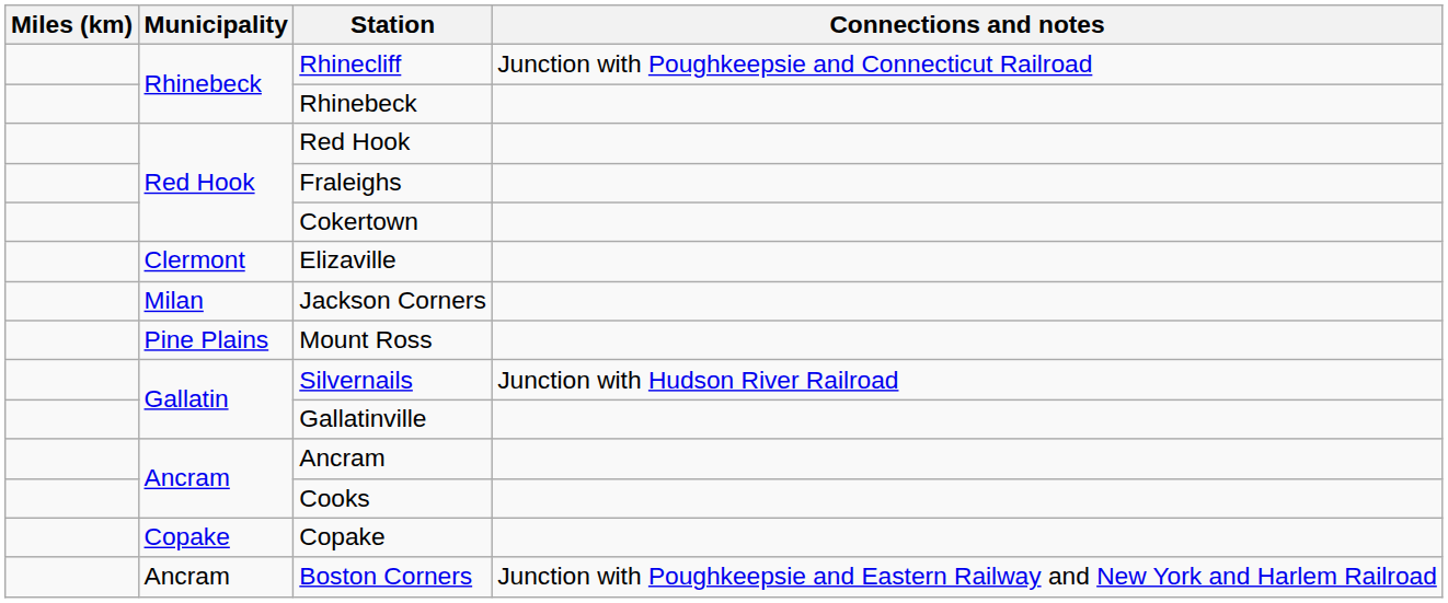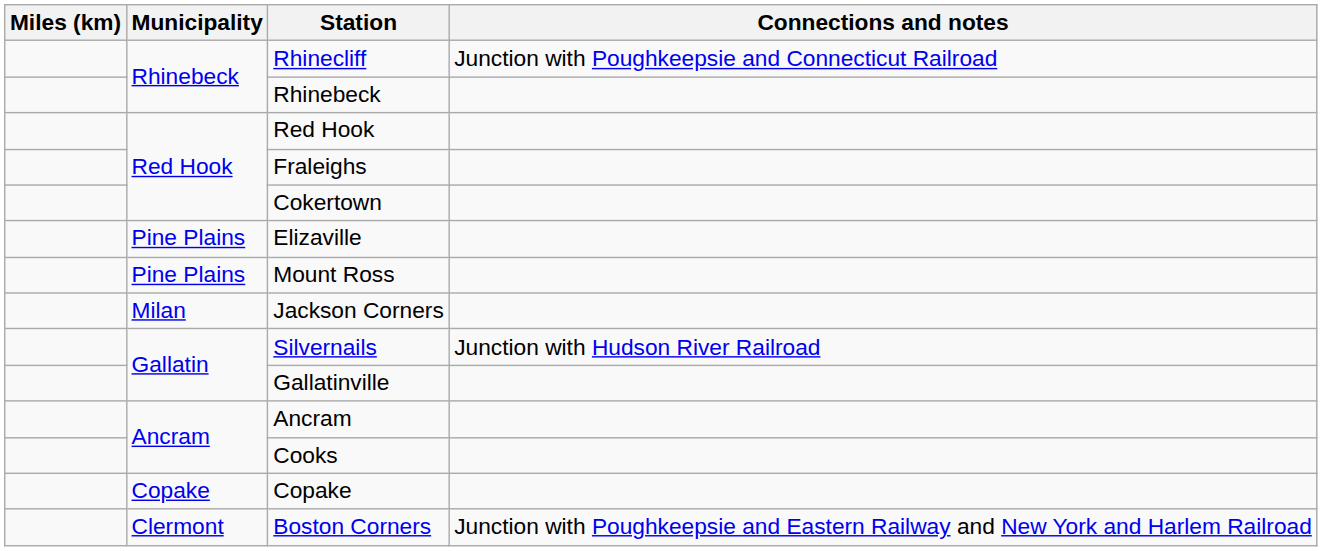Elizaville | Municipality: Clermont -> Pine Plains
rows swapped: Jackson Corners <-> Mount Ross
Boston Corners | Municipality: Ancram -> Clermont
